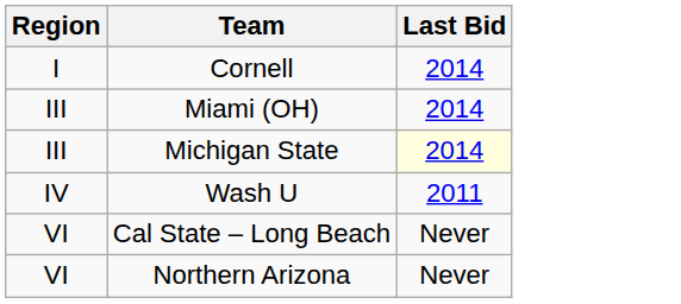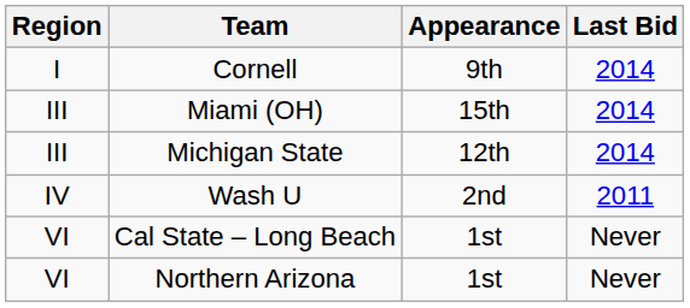+ column: Appearance | 9th | 15th | 12th | 2nd | 1st | 1st
Michigan State | Last Bid: lightyellow background -> no background
